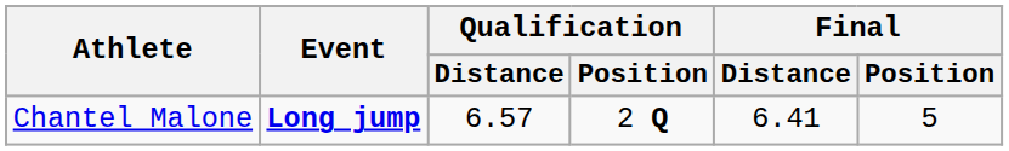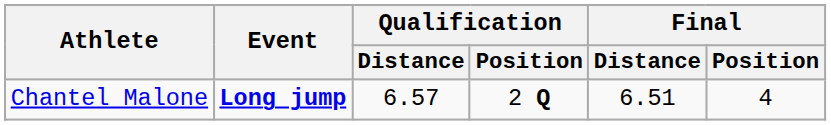Chantel Malone | Final / Distance: 6.41 -> 6.51
Chantel Malone | Final / Position: 5 -> 4
